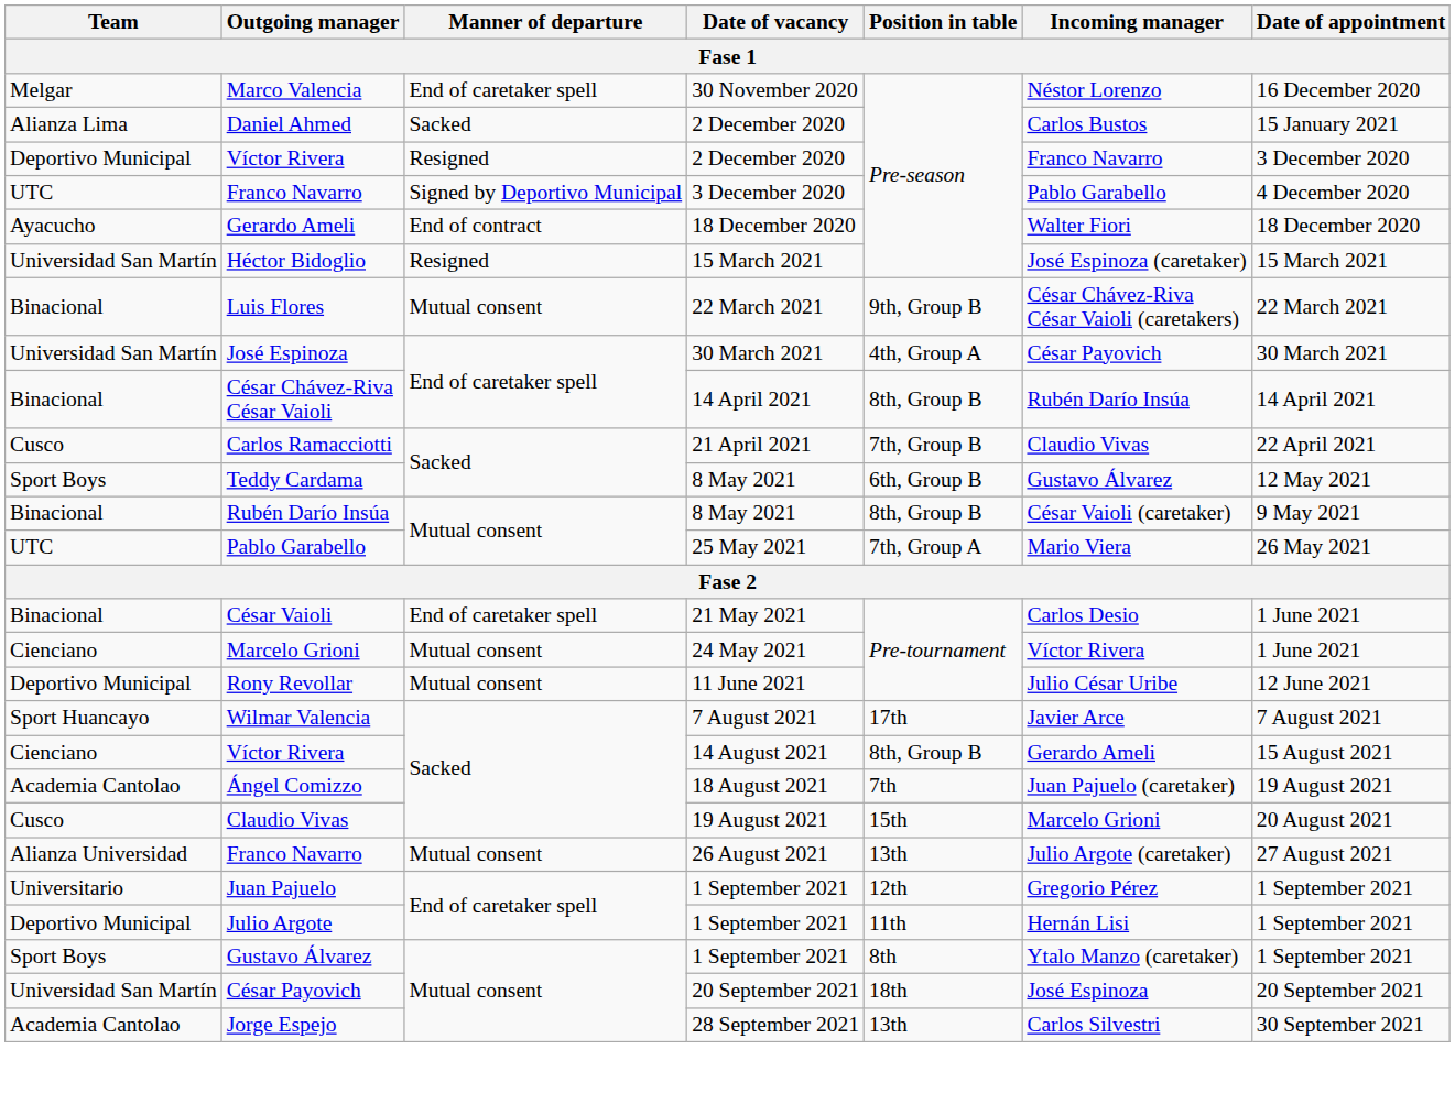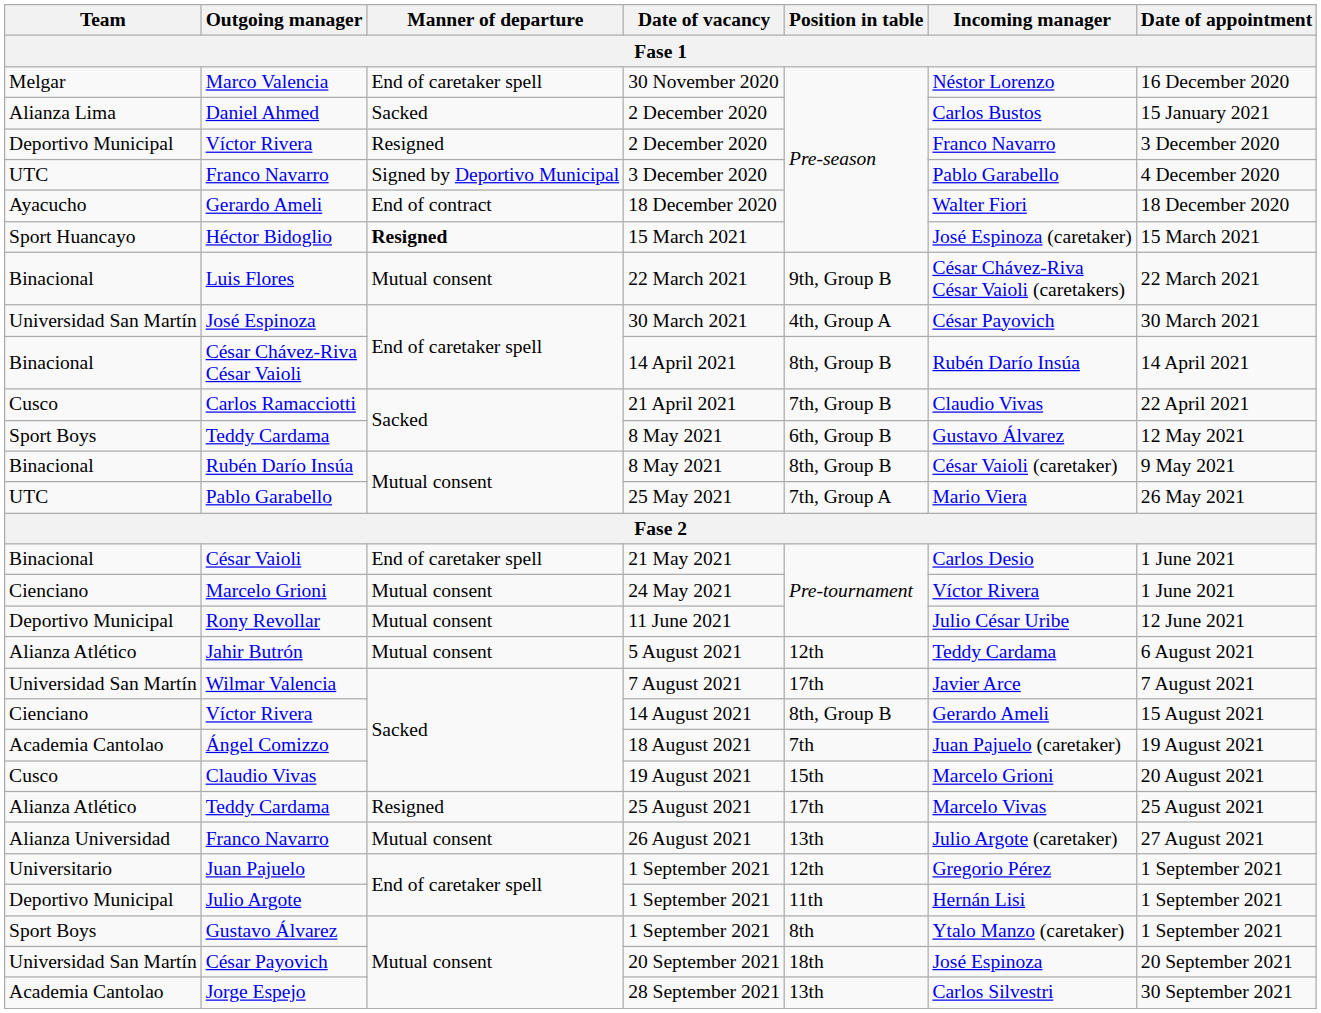Héctor Bidoglio | Team: Universidad San Martín -> Sport Huancayo
Héctor Bidoglio | Manner of departure: normal -> bold
+ row: Alianza Atlético | Jahir Butrón | Mutual consent | 5 August 2021 | 12th | Teddy Cardama | 6 August 2021
Wilmar Valencia | Team: Sport Huancayo -> Universidad San Martín
+ row: Alianza Atlético | Teddy Cardama | Resigned | 25 August 2021 | 17th | Marcelo Vivas | 25 August 2021
